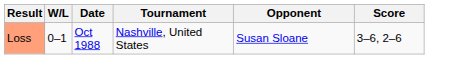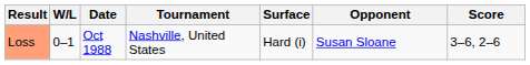+ column: Surface | Hard (i)
